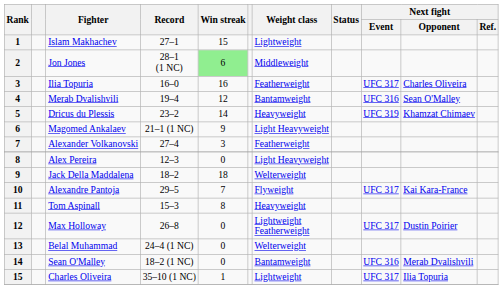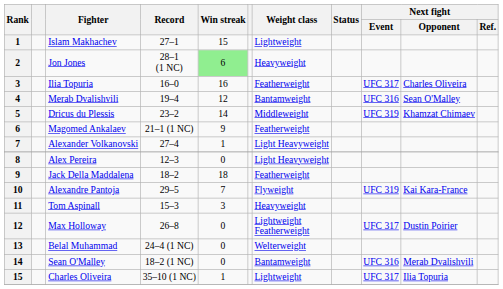Jon Jones | Weight class: Middleweight -> Heavyweight
Dricus du Plessis | Weight class: Heavyweight -> Middleweight
Magomed Ankalaev | Weight class: Light Heavyweight -> Featherweight
Alexander Volkanovski | Win streak: 3 -> 1
Alexander Volkanovski | Weight class: Featherweight -> Light Heavyweight
Jack Della Maddalena | Weight class: Welterweight -> Featherweight
Alexandre Pantoja | Next fight / Event: UFC 317 -> UFC 319
Tom Aspinall | Win streak: 8 -> 3
